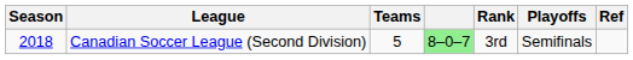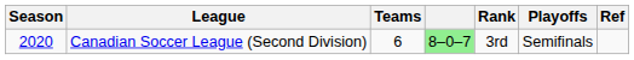Canadian Soccer League (Second Division) | Season: 2018 -> 2020
Canadian Soccer League (Second Division) | Teams: 5 -> 6
